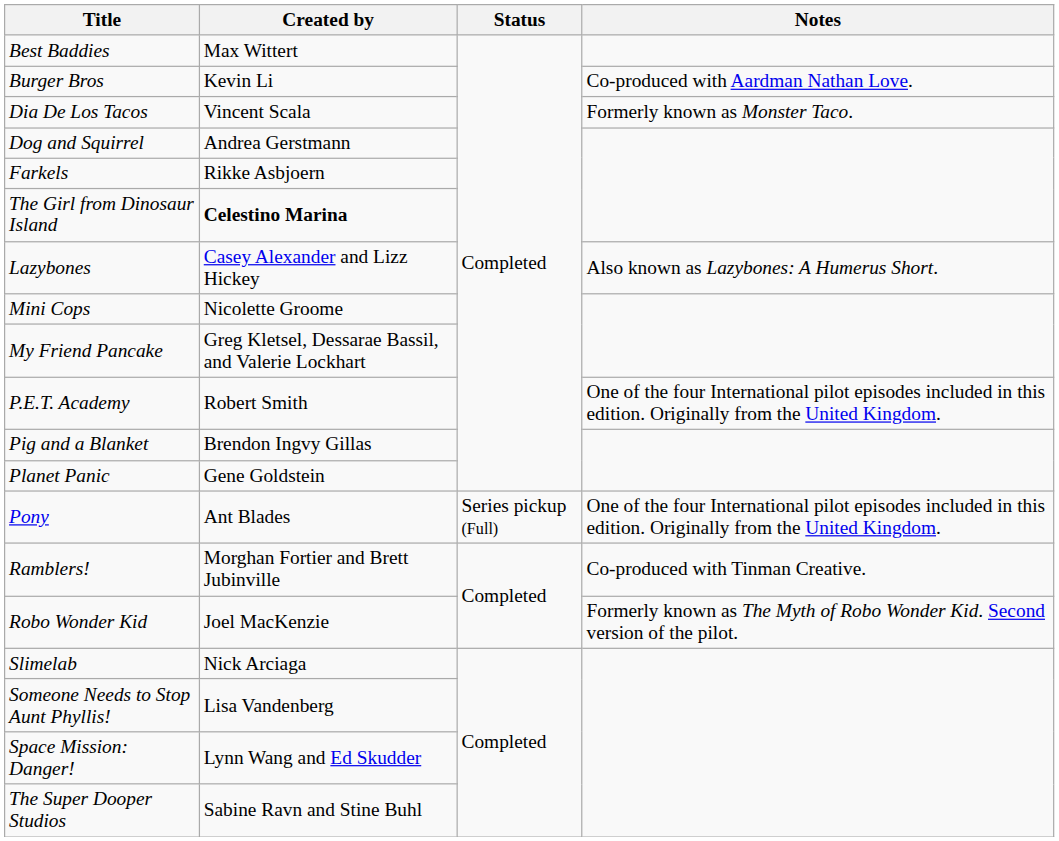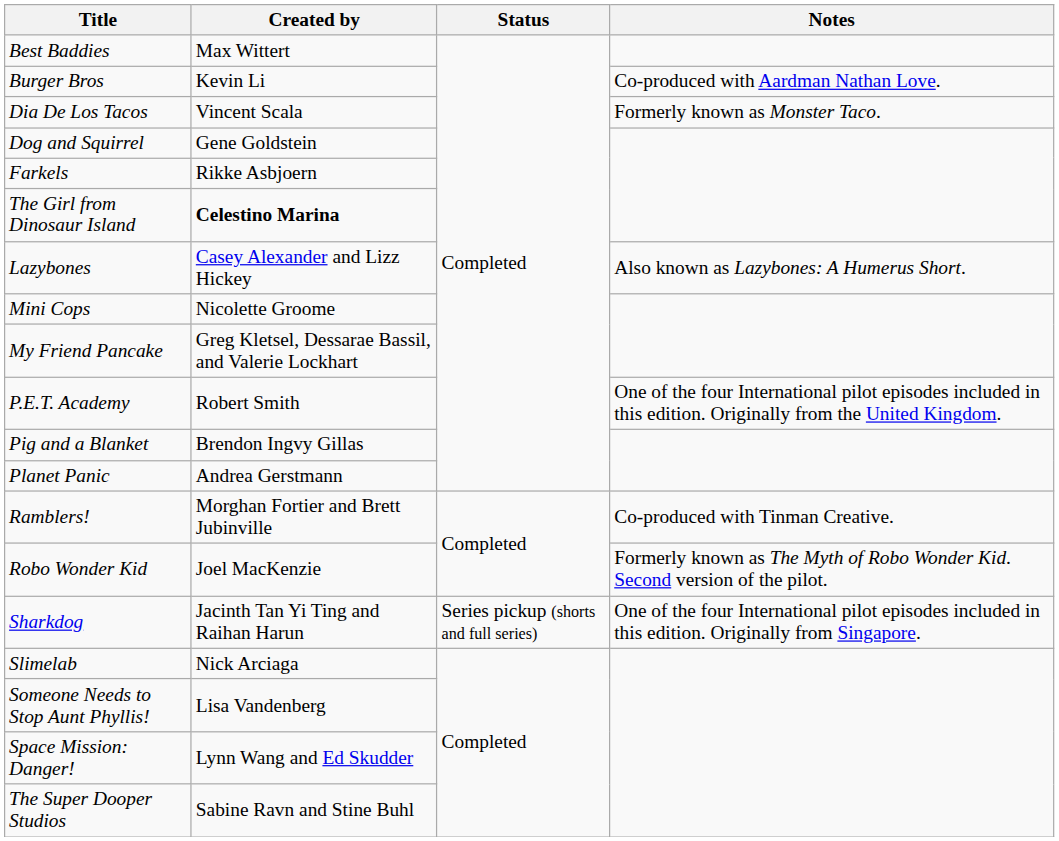Dog and Squirrel | Created by: Andrea Gerstmann -> Gene Goldstein
Planet Panic | Created by: Gene Goldstein -> Andrea Gerstmann
- row: Pony | Ant Blades | Series pickup (Full) | One of the four International pilot episodes included in this edition. Originally from the United Kingdom.
+ row: Sharkdog | Jacinth Tan Yi Ting and Raihan Harun | Series pickup (shorts and full series) | One of the four International pilot episodes included in this edition. Originally from Singapore.
